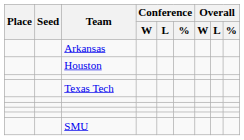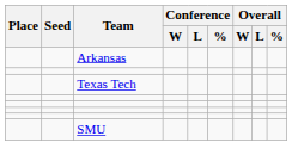- row: Houston
